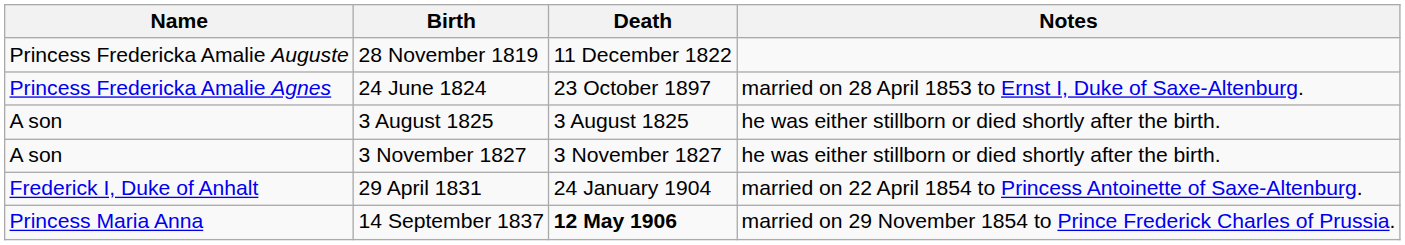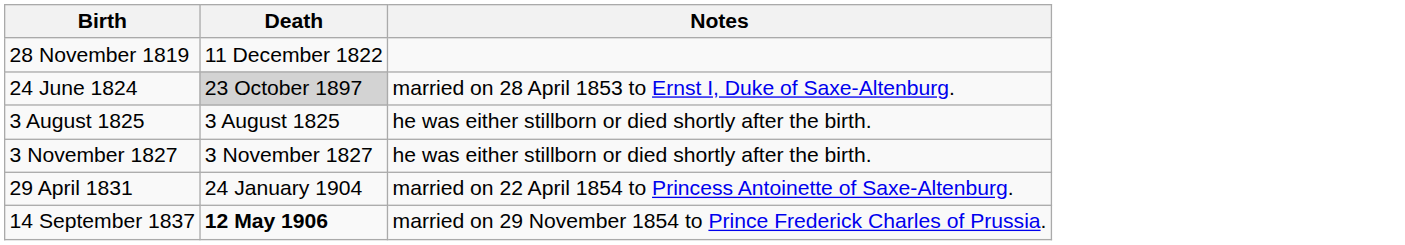- column: Name | Princess Fredericka Amalie Auguste | Princess Fredericka Amalie Agnes | A son | A son | Frederick I, Duke of Anhalt | Princess Maria Anna
24 June 1824 | Death: no background -> lightgrey background
